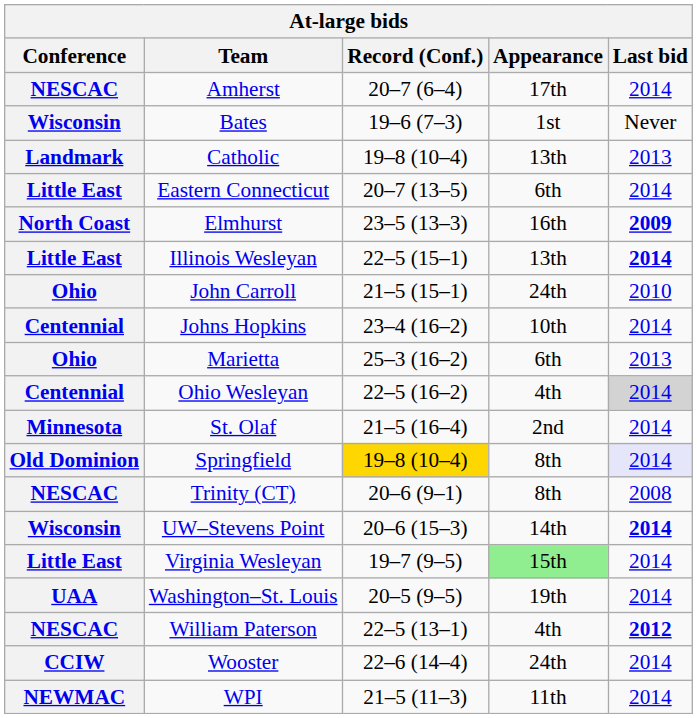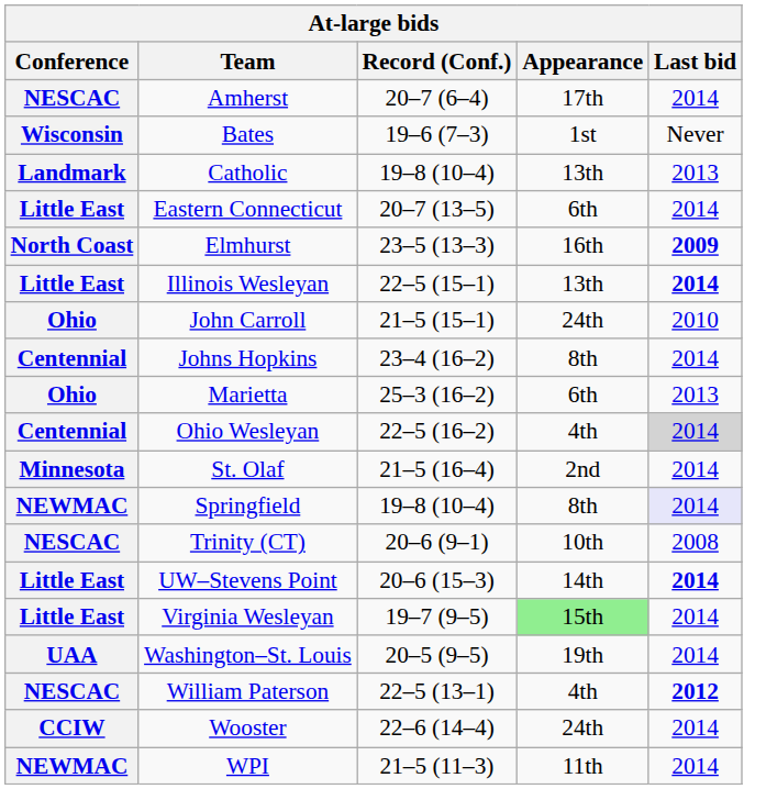Johns Hopkins | Appearance: 10th -> 8th
Springfield | Conference: Old Dominion -> NEWMAC
Springfield | Record (Conf.): gold background -> no background
Trinity (CT) | Appearance: 8th -> 10th
UW–Stevens Point | Conference: Wisconsin -> Little East
